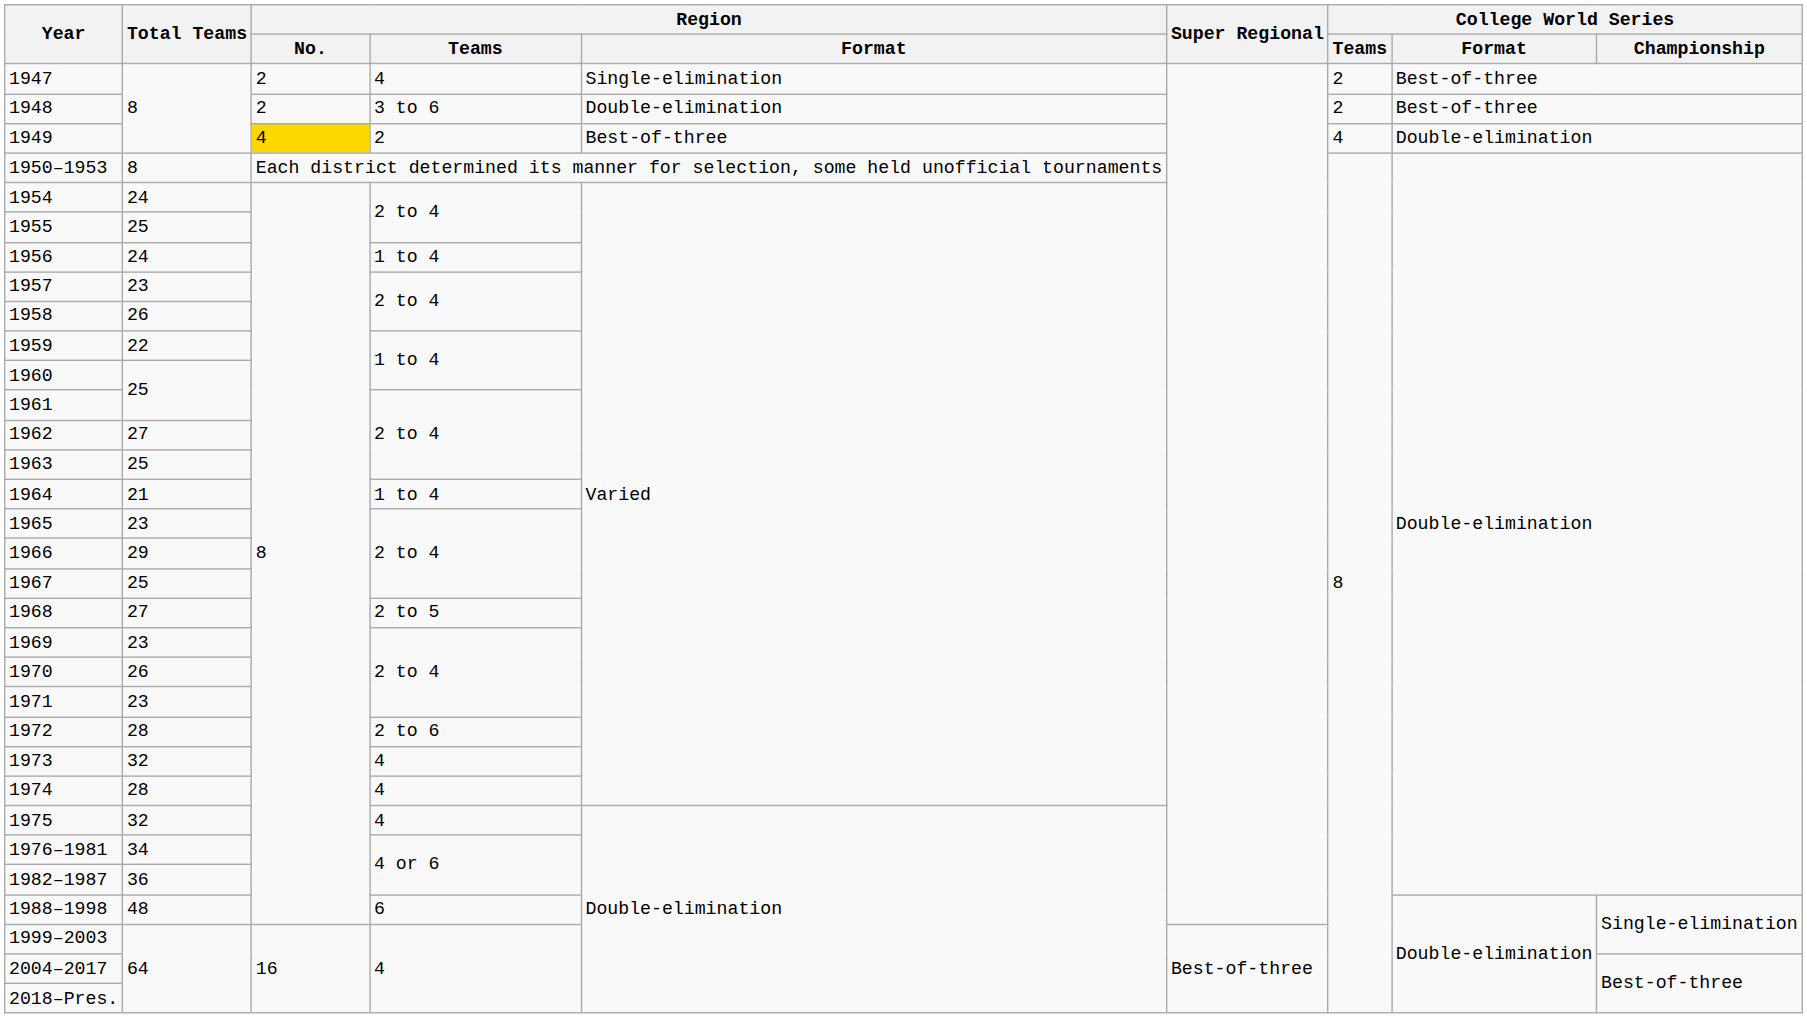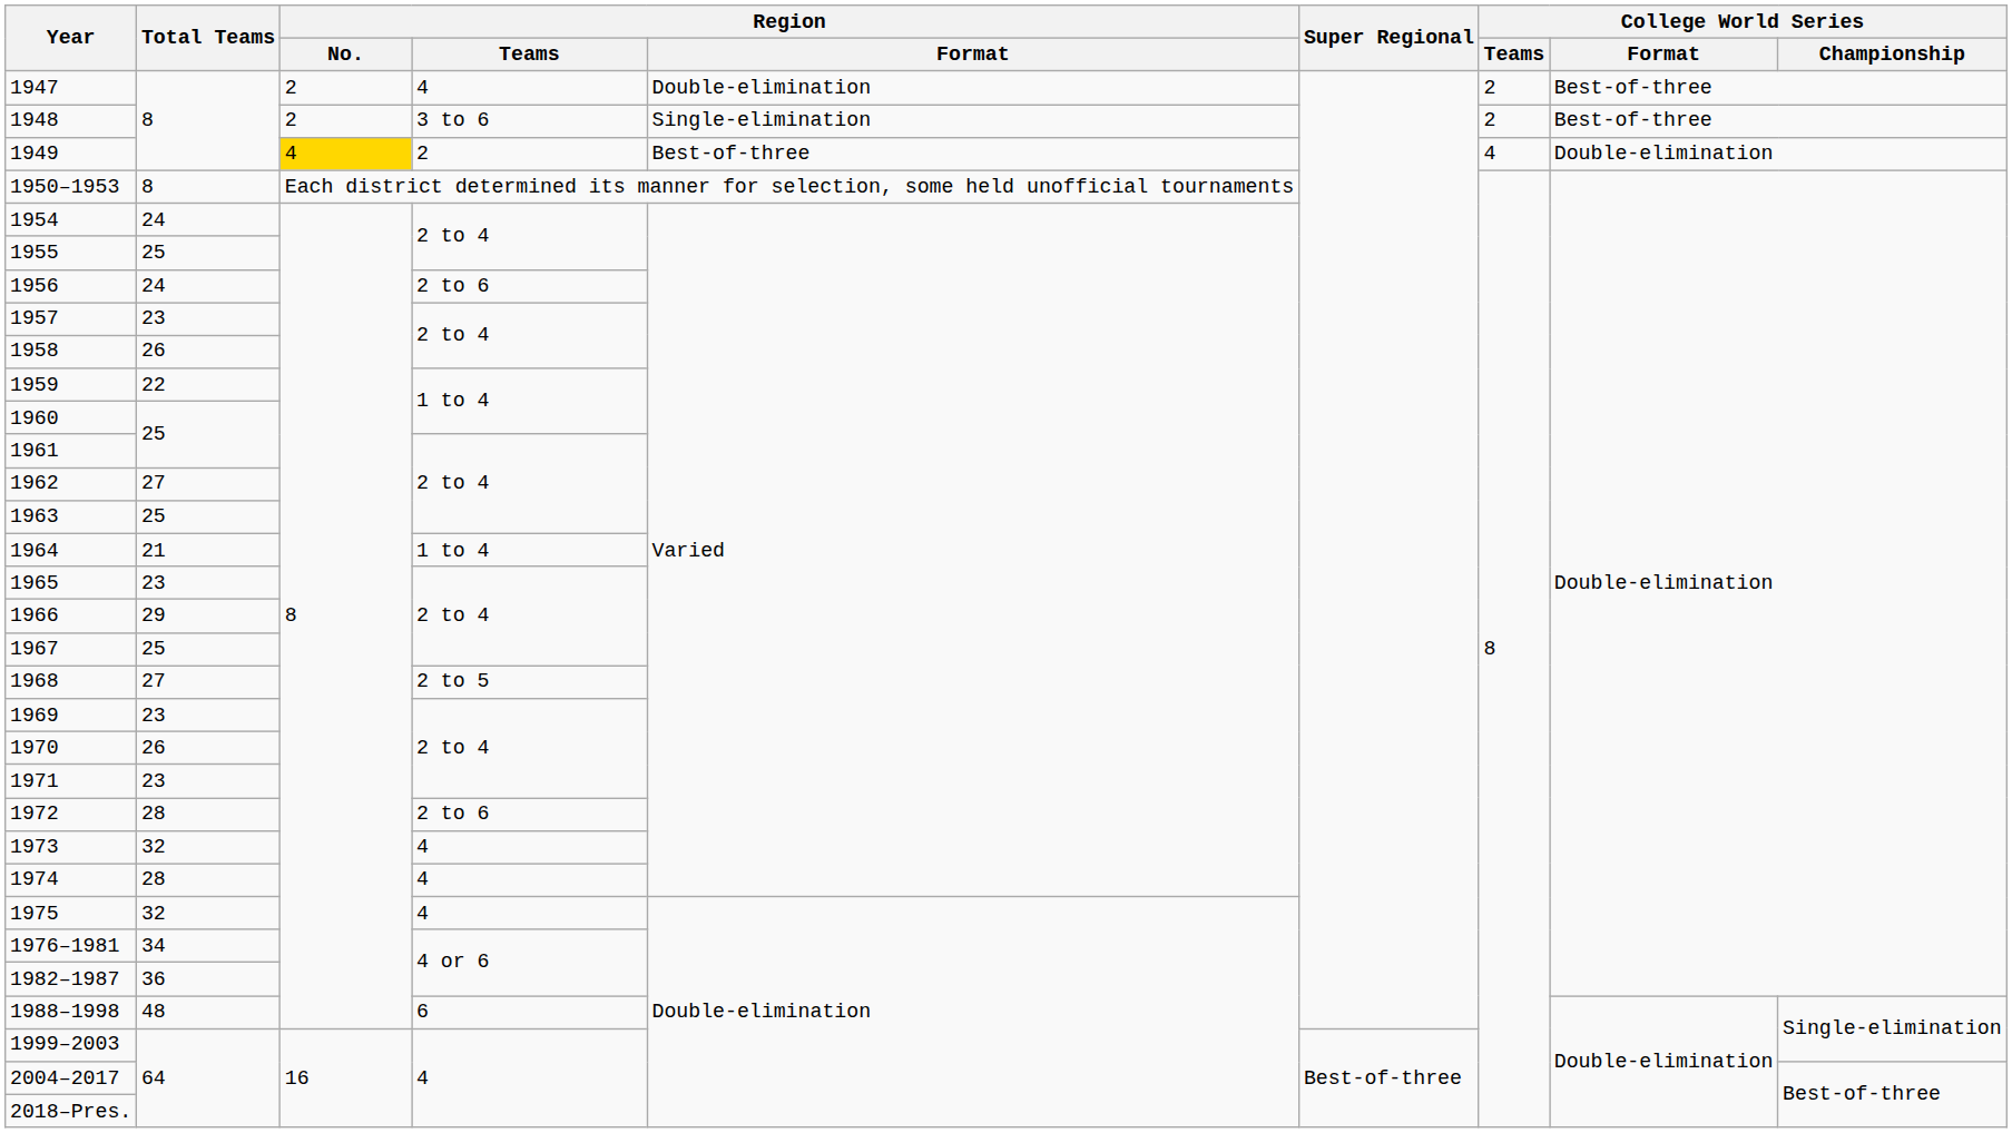1947 | Region / Format: Single-elimination -> Double-elimination
1948 | Region / Format: Double-elimination -> Single-elimination
1956 | Region / Teams: 1 to 4 -> 2 to 6
